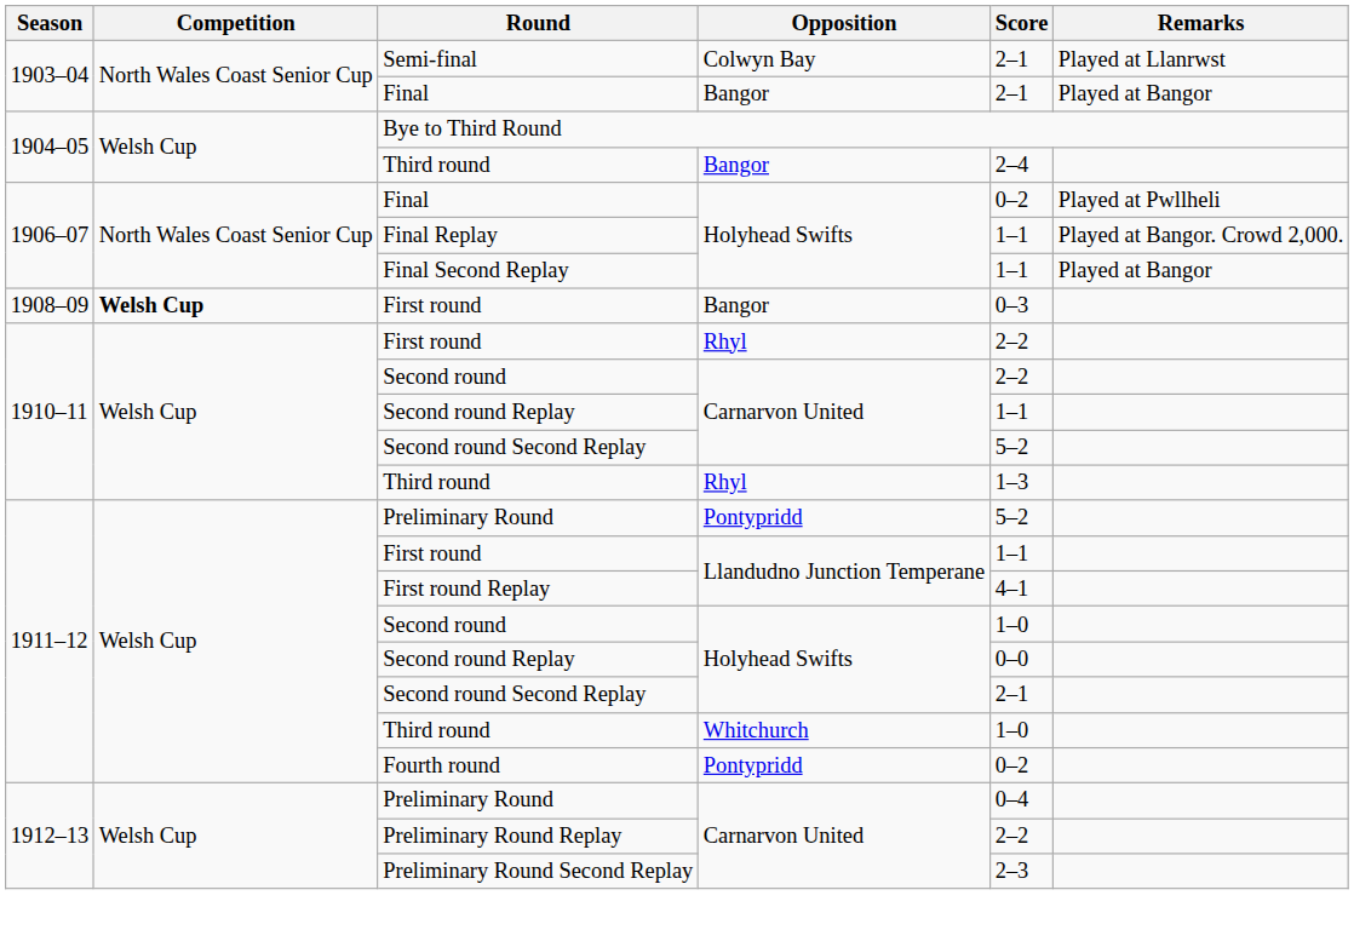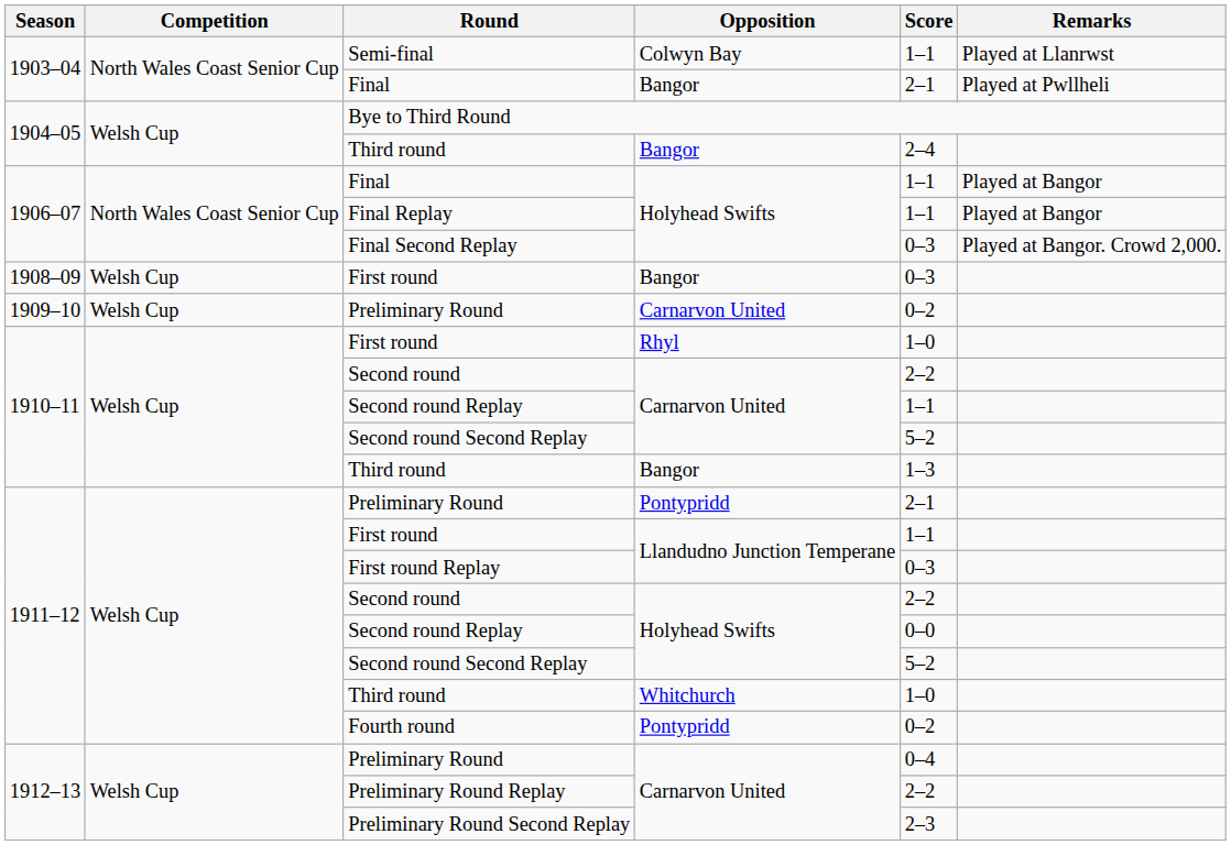Semi-final | Score: 2–1 -> 1–1
1903–04 / Final | Remarks: Played at Bangor -> Played at Pwllheli
1906–07 / Final | Score: 0–2 -> 1–1
1906–07 / Final | Remarks: Played at Pwllheli -> Played at Bangor
Final Replay | Remarks: Played at Bangor. Crowd 2,000. -> Played at Bangor
Final Second Replay | Score: 1–1 -> 0–3
Final Second Replay | Remarks: Played at Bangor -> Played at Bangor. Crowd 2,000.
1908–09 / First round | Competition: bold -> normal
+ row: 1909–10 | Welsh Cup | Preliminary Round | Carnarvon United | 0–2
1910–11 / First round | Score: 2–2 -> 1–0
1910–11 / Third round | Opposition: Rhyl -> Bangor
1911–12 / Preliminary Round | Score: 5–2 -> 2–1
First round Replay | Score: 4–1 -> 0–3
1911–12 / Second round | Score: 1–0 -> 2–2
1911–12 / Second round Second Replay | Score: 2–1 -> 5–2
